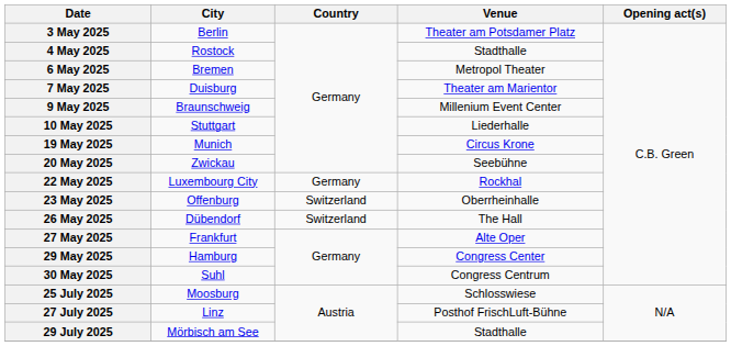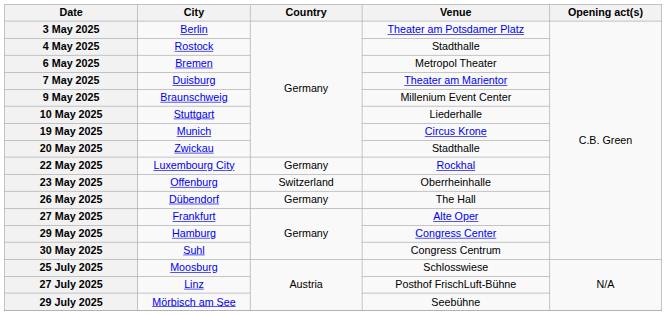20 May 2025 | Venue: Seebühne -> Stadthalle
26 May 2025 | Country: Switzerland -> Germany
29 July 2025 | Venue: Stadthalle -> Seebühne
